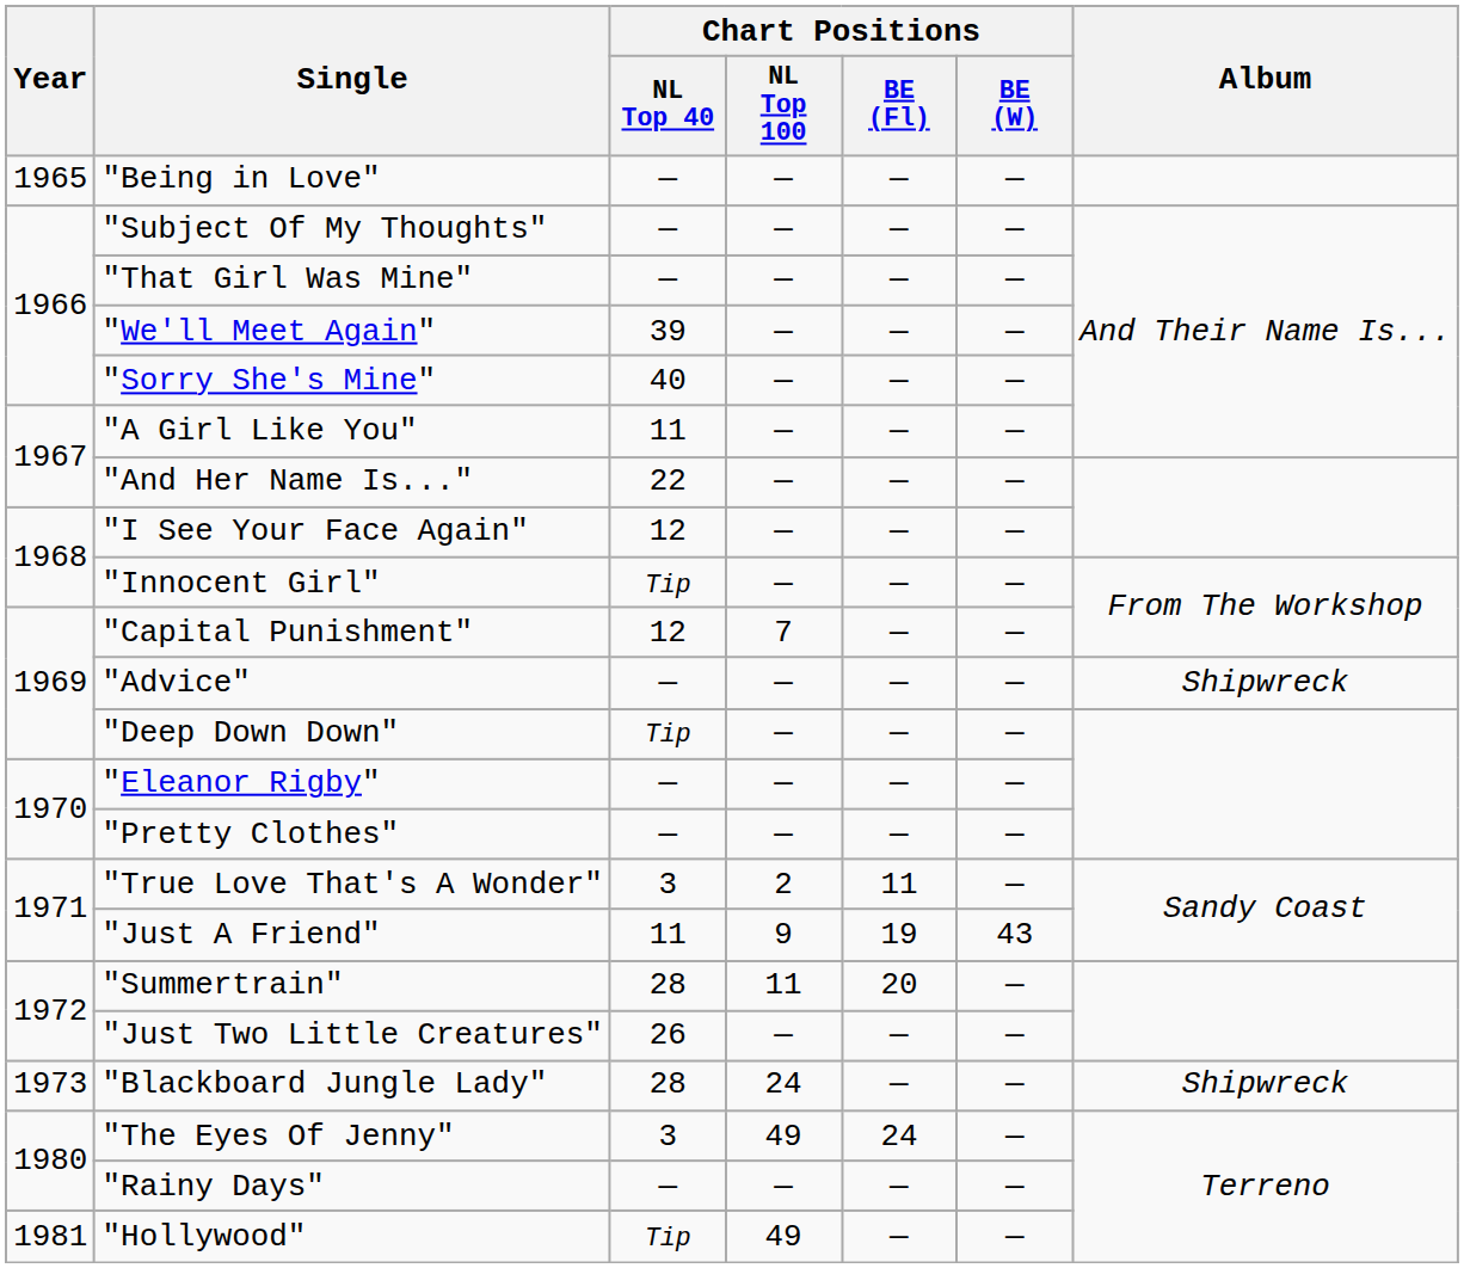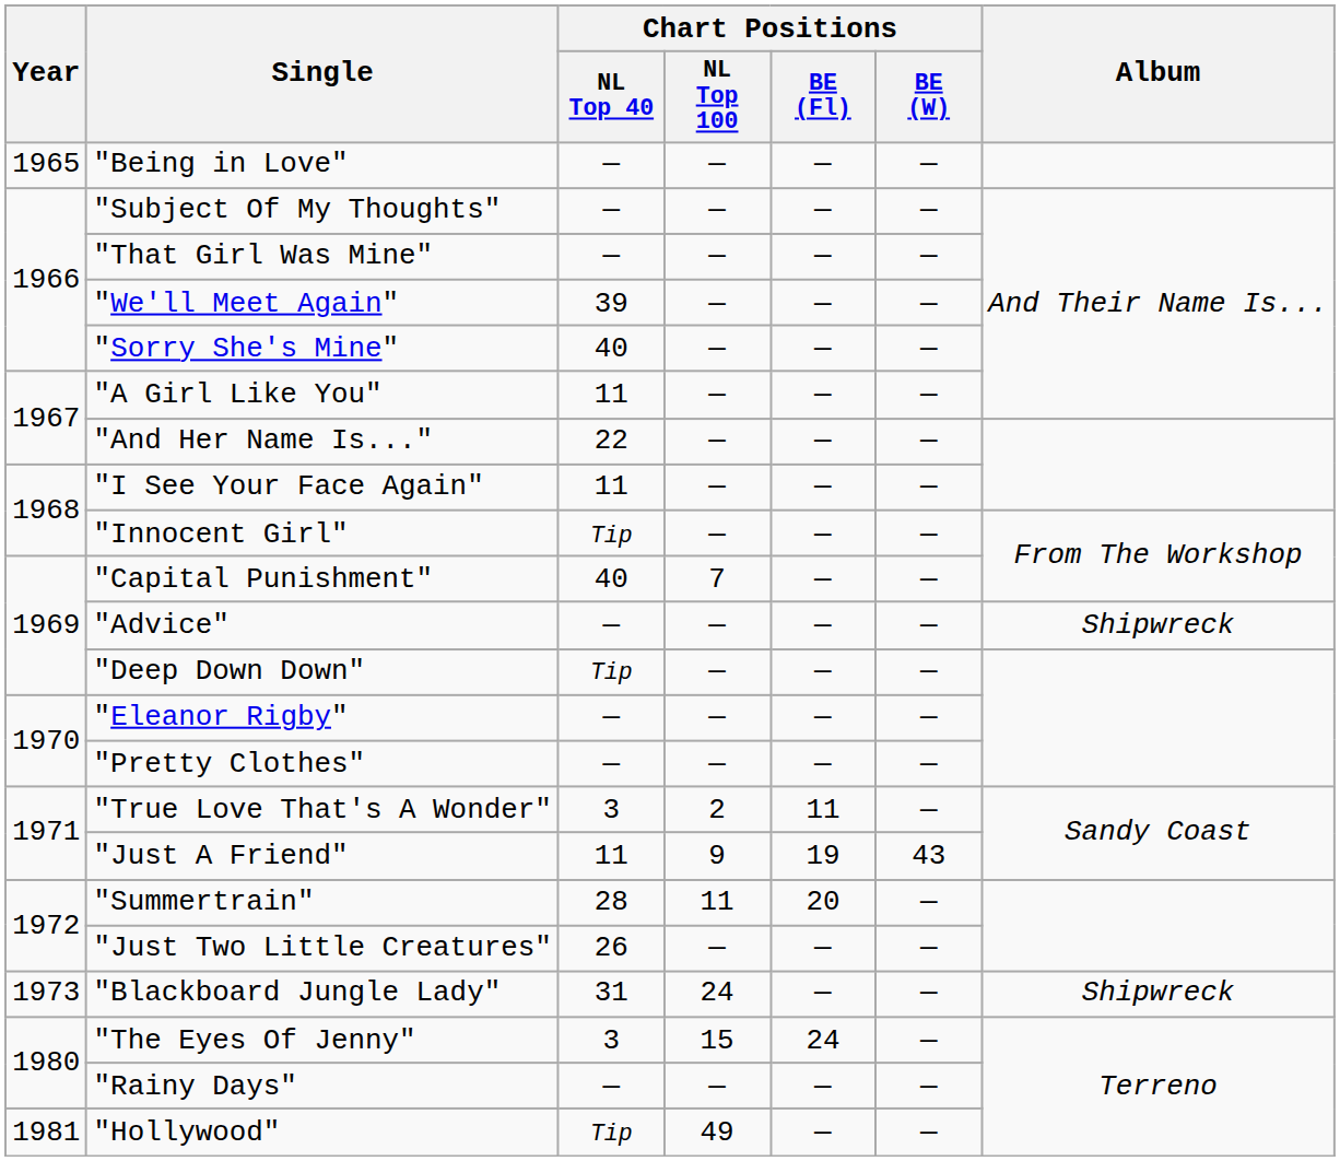"I See Your Face Again" | Chart Positions / NL Top 40: 12 -> 11
"Capital Punishment" | Chart Positions / NL Top 40: 12 -> 40
"Blackboard Jungle Lady" | Chart Positions / NL Top 40: 28 -> 31
"The Eyes Of Jenny" | Chart Positions / NL Top 100: 49 -> 15
